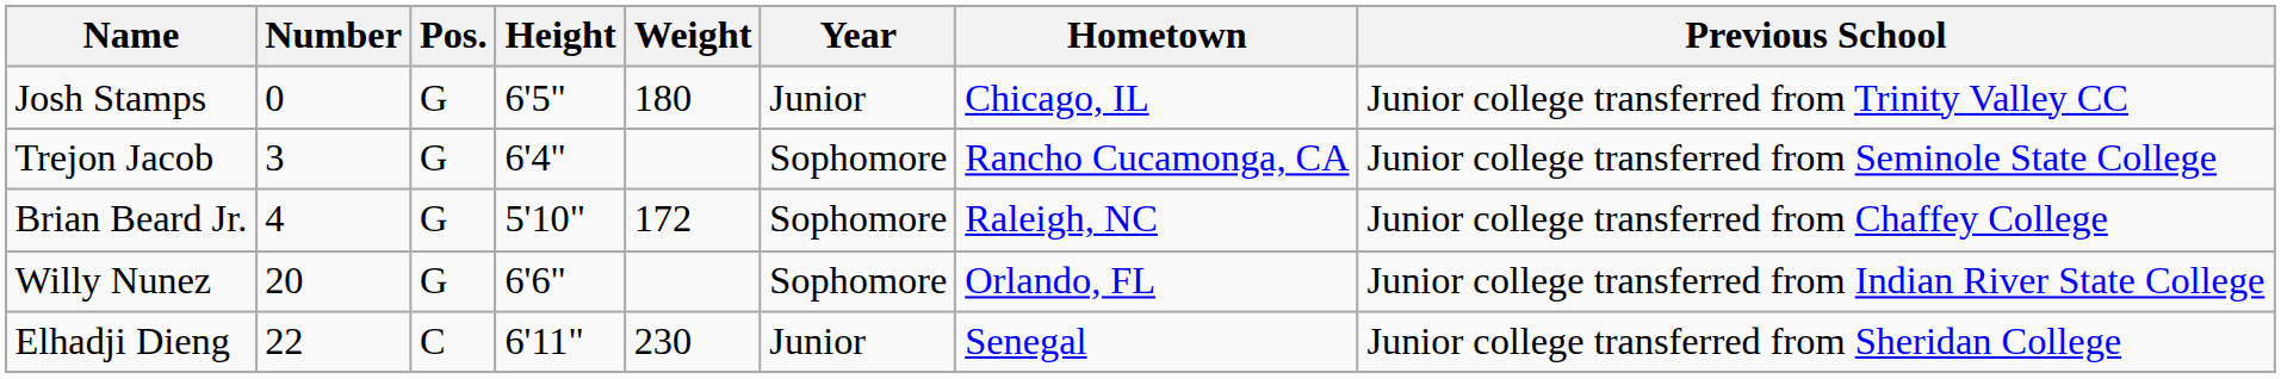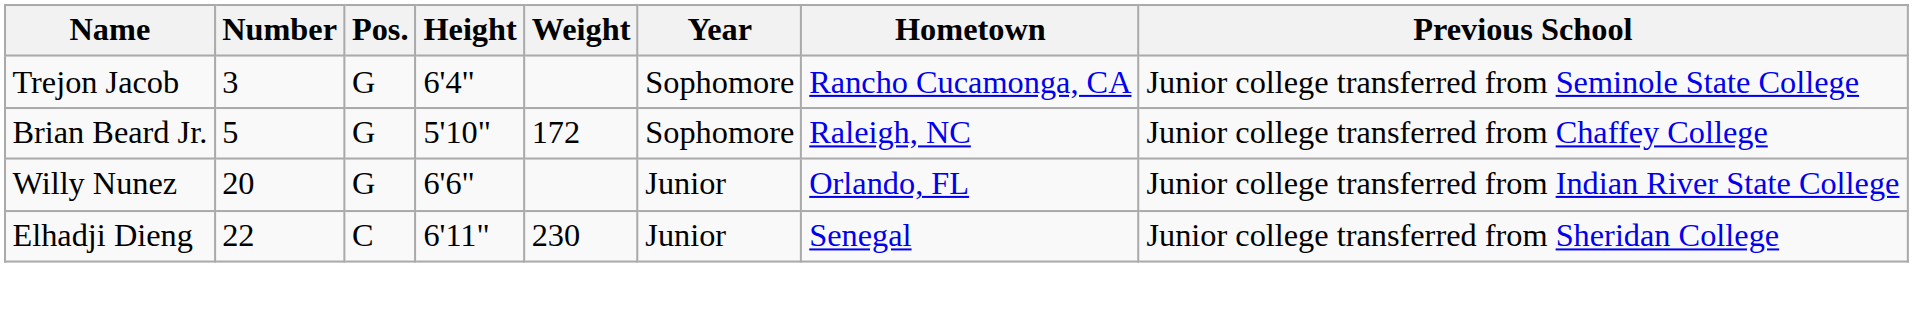- row: Josh Stamps | 0 | G | 6'5" | 180 | Junior | Chicago, IL | Junior college transferred from Trinity Valley CC
Brian Beard Jr. | Number: 4 -> 5
Willy Nunez | Year: Sophomore -> Junior
